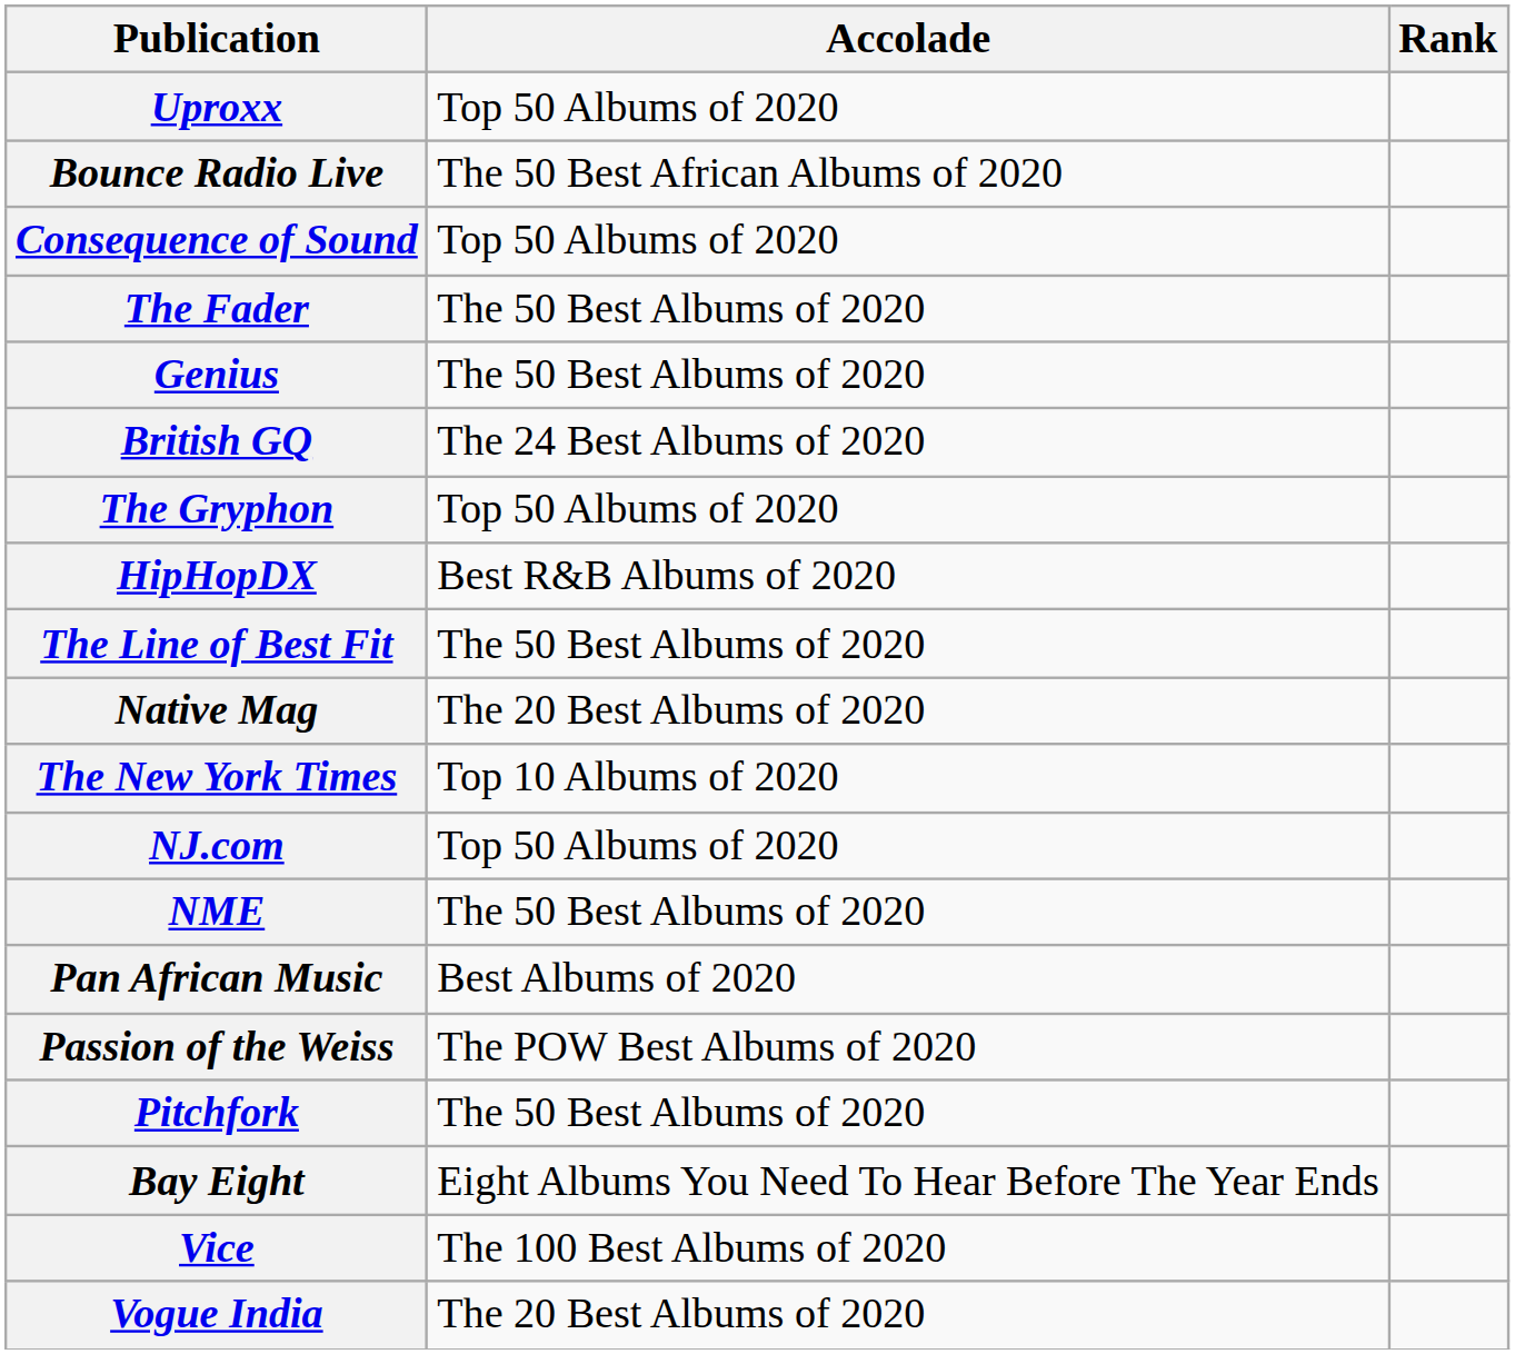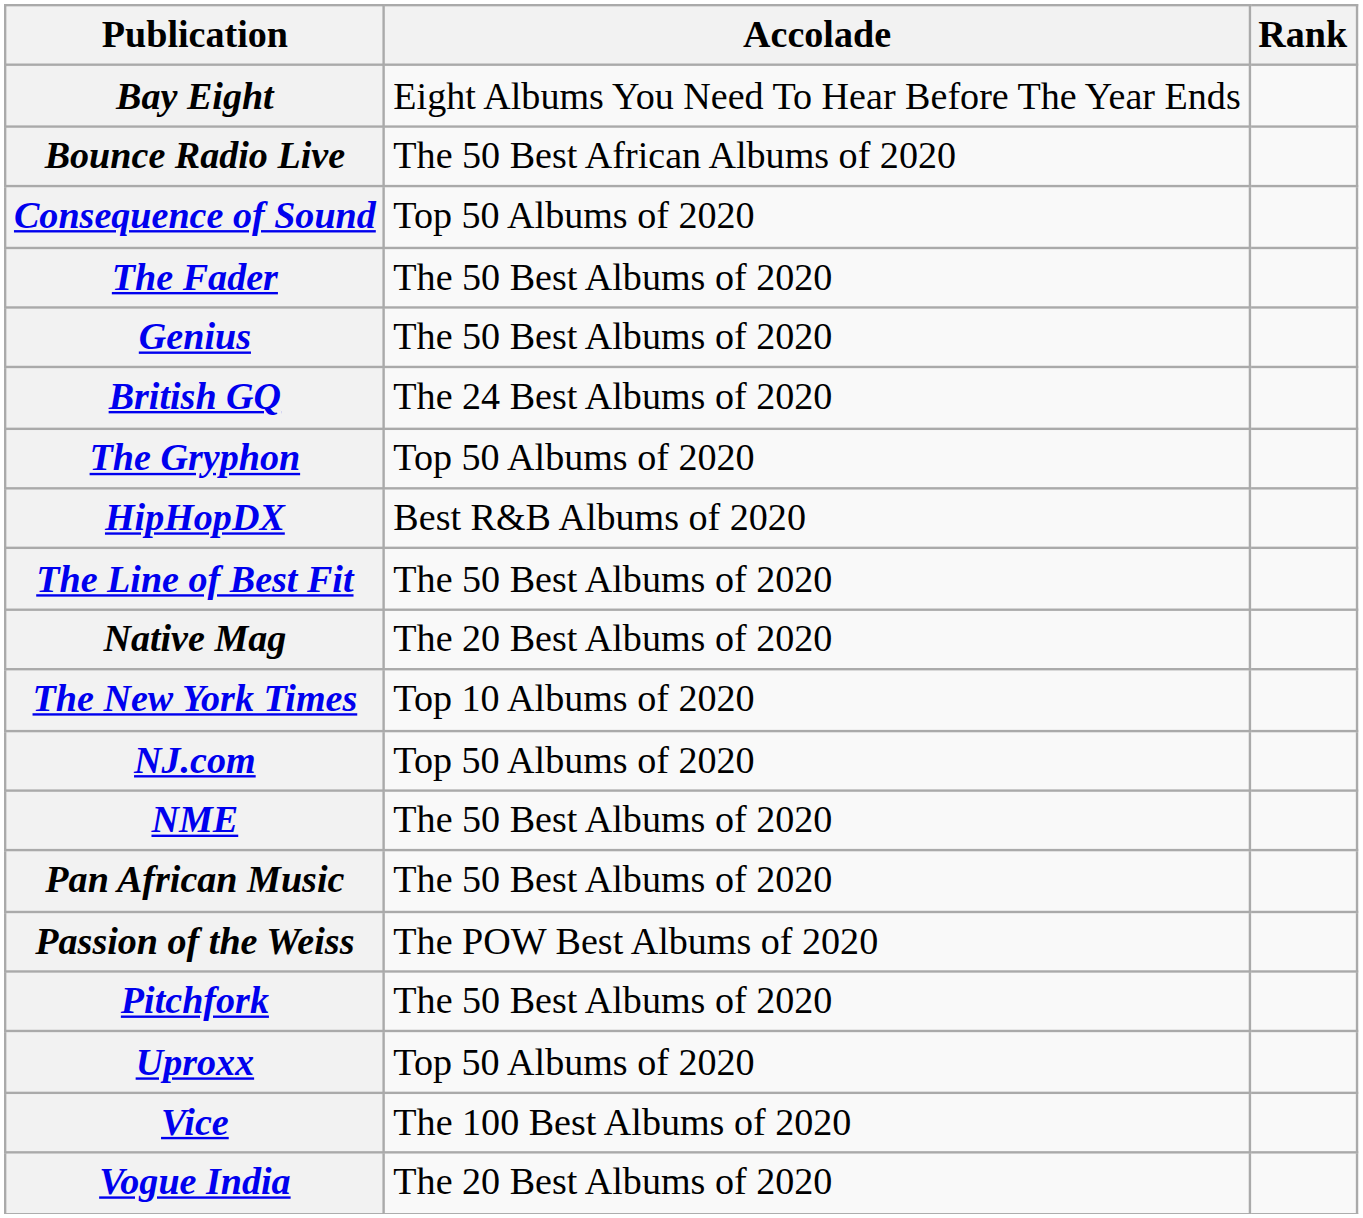rows swapped: Bay Eight <-> Uproxx
Pan African Music | Accolade: Best Albums of 2020 -> The 50 Best Albums of 2020
